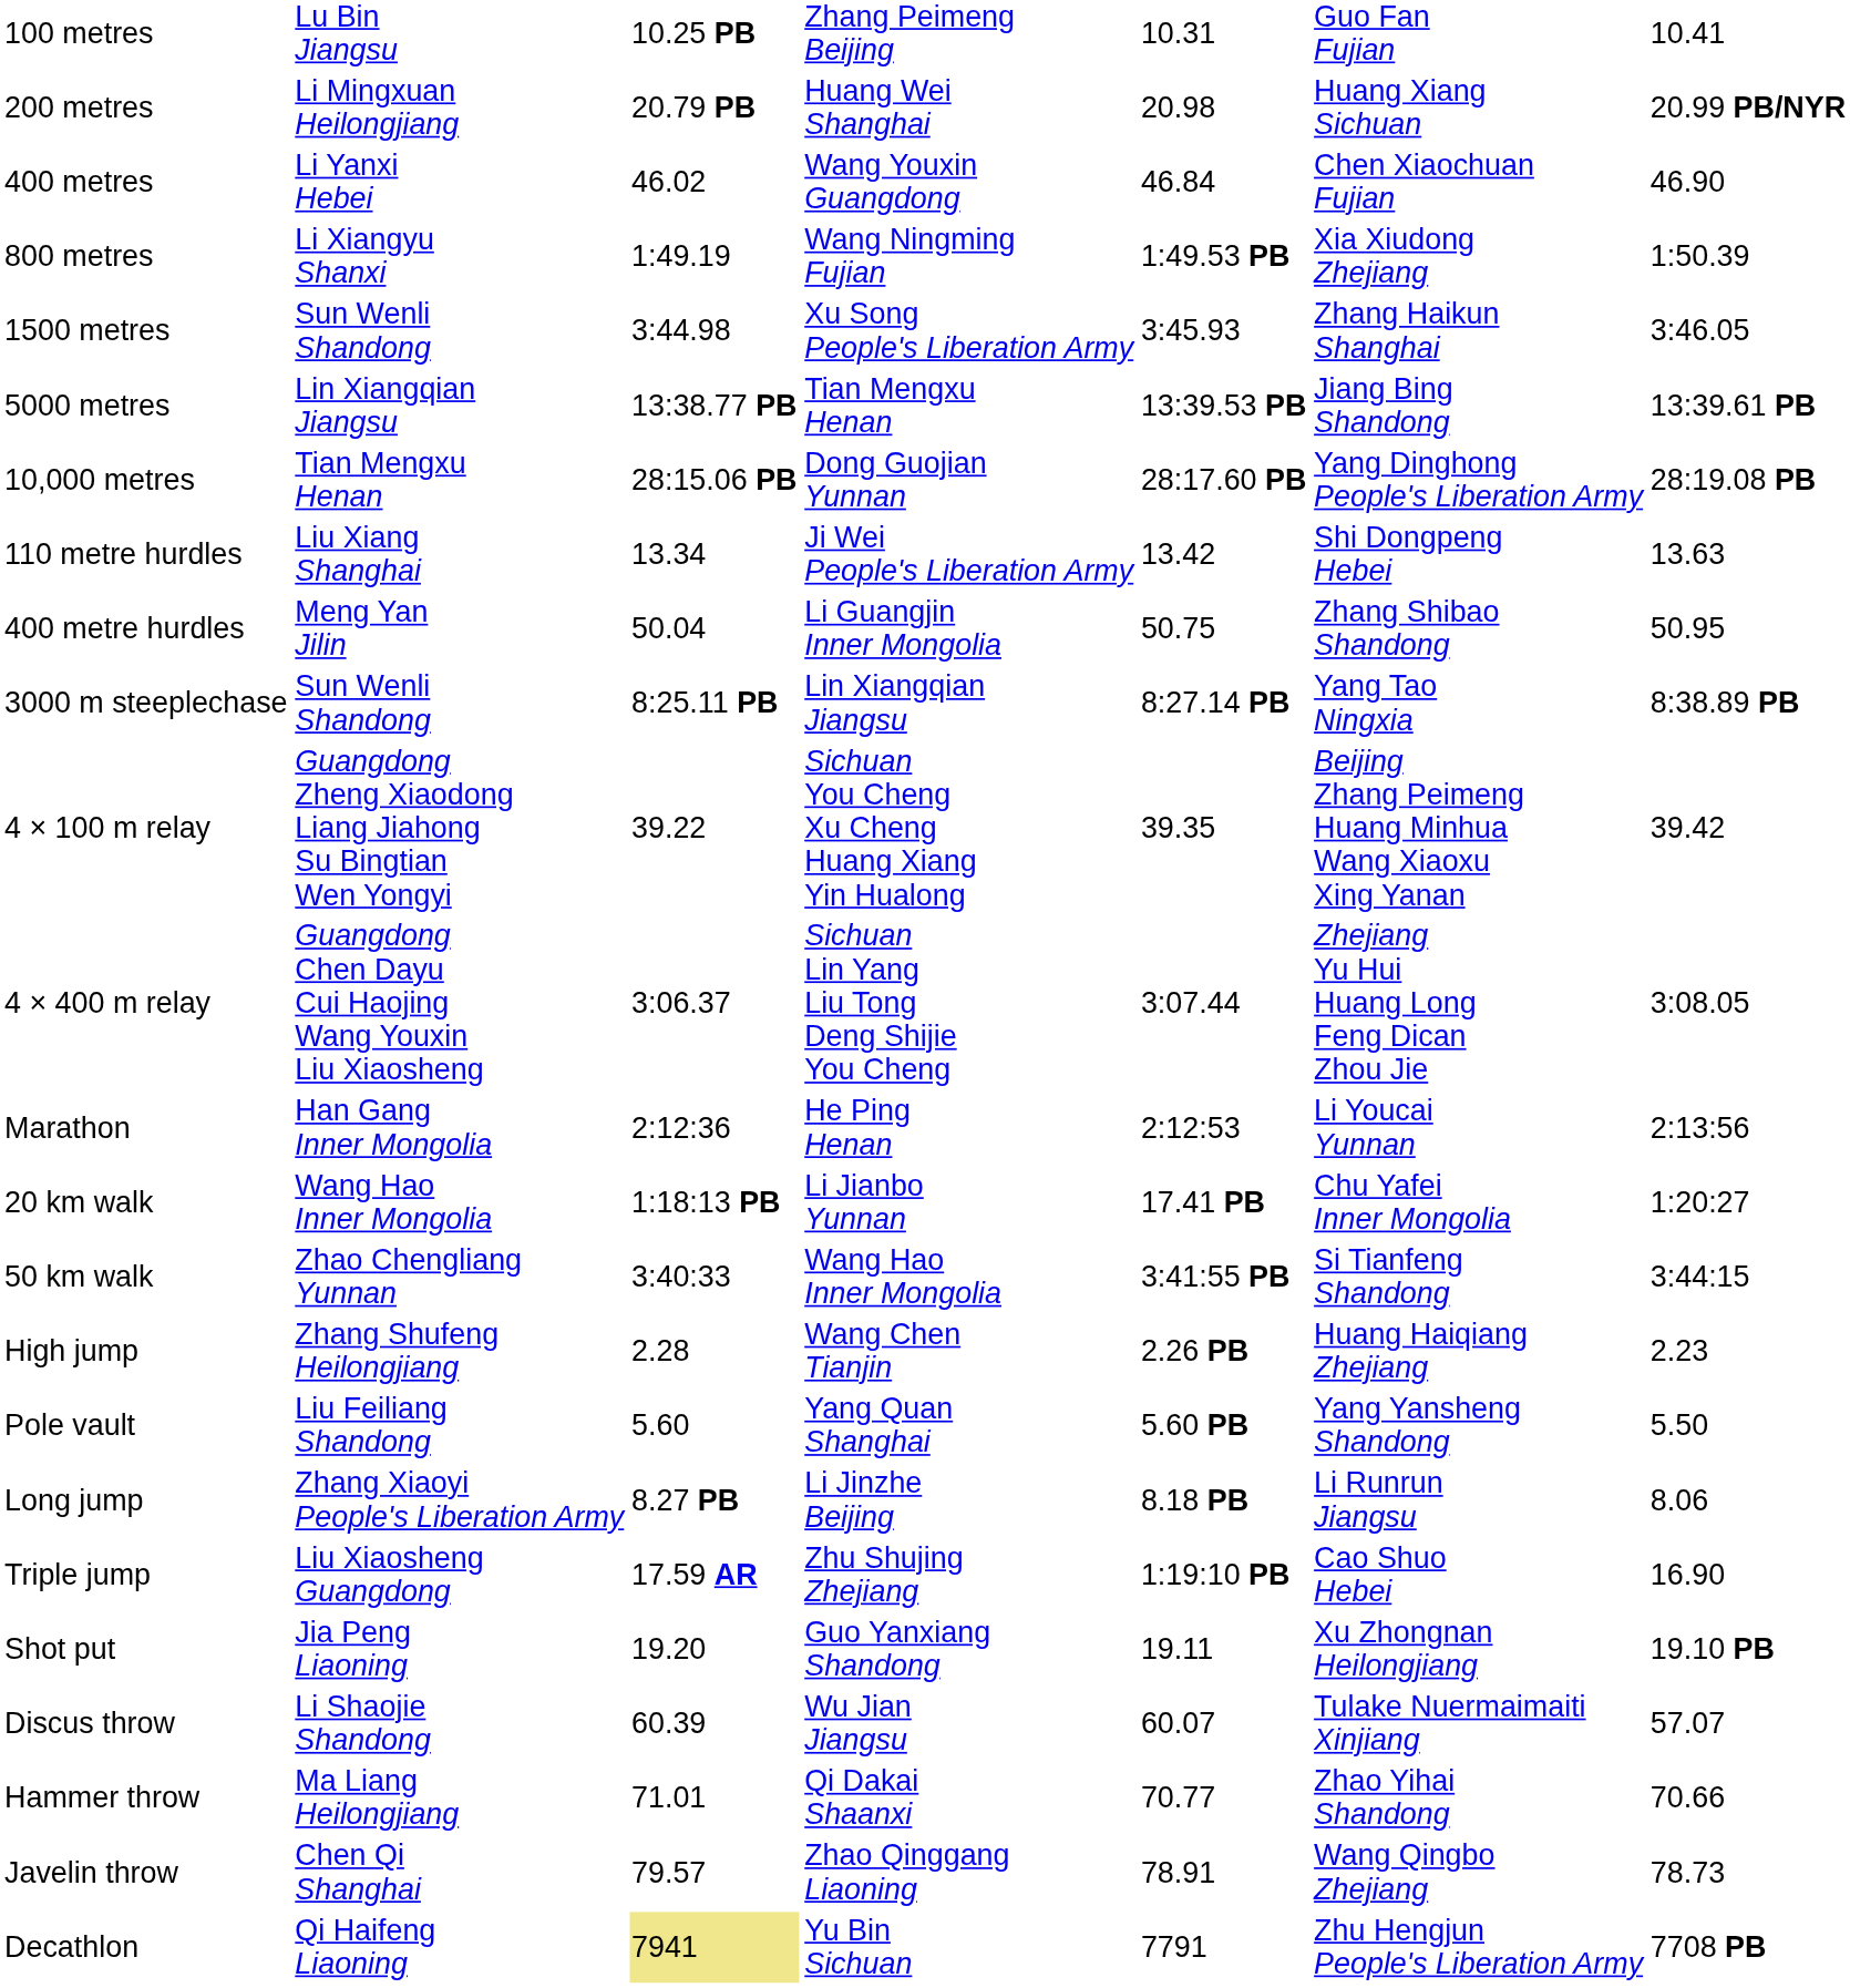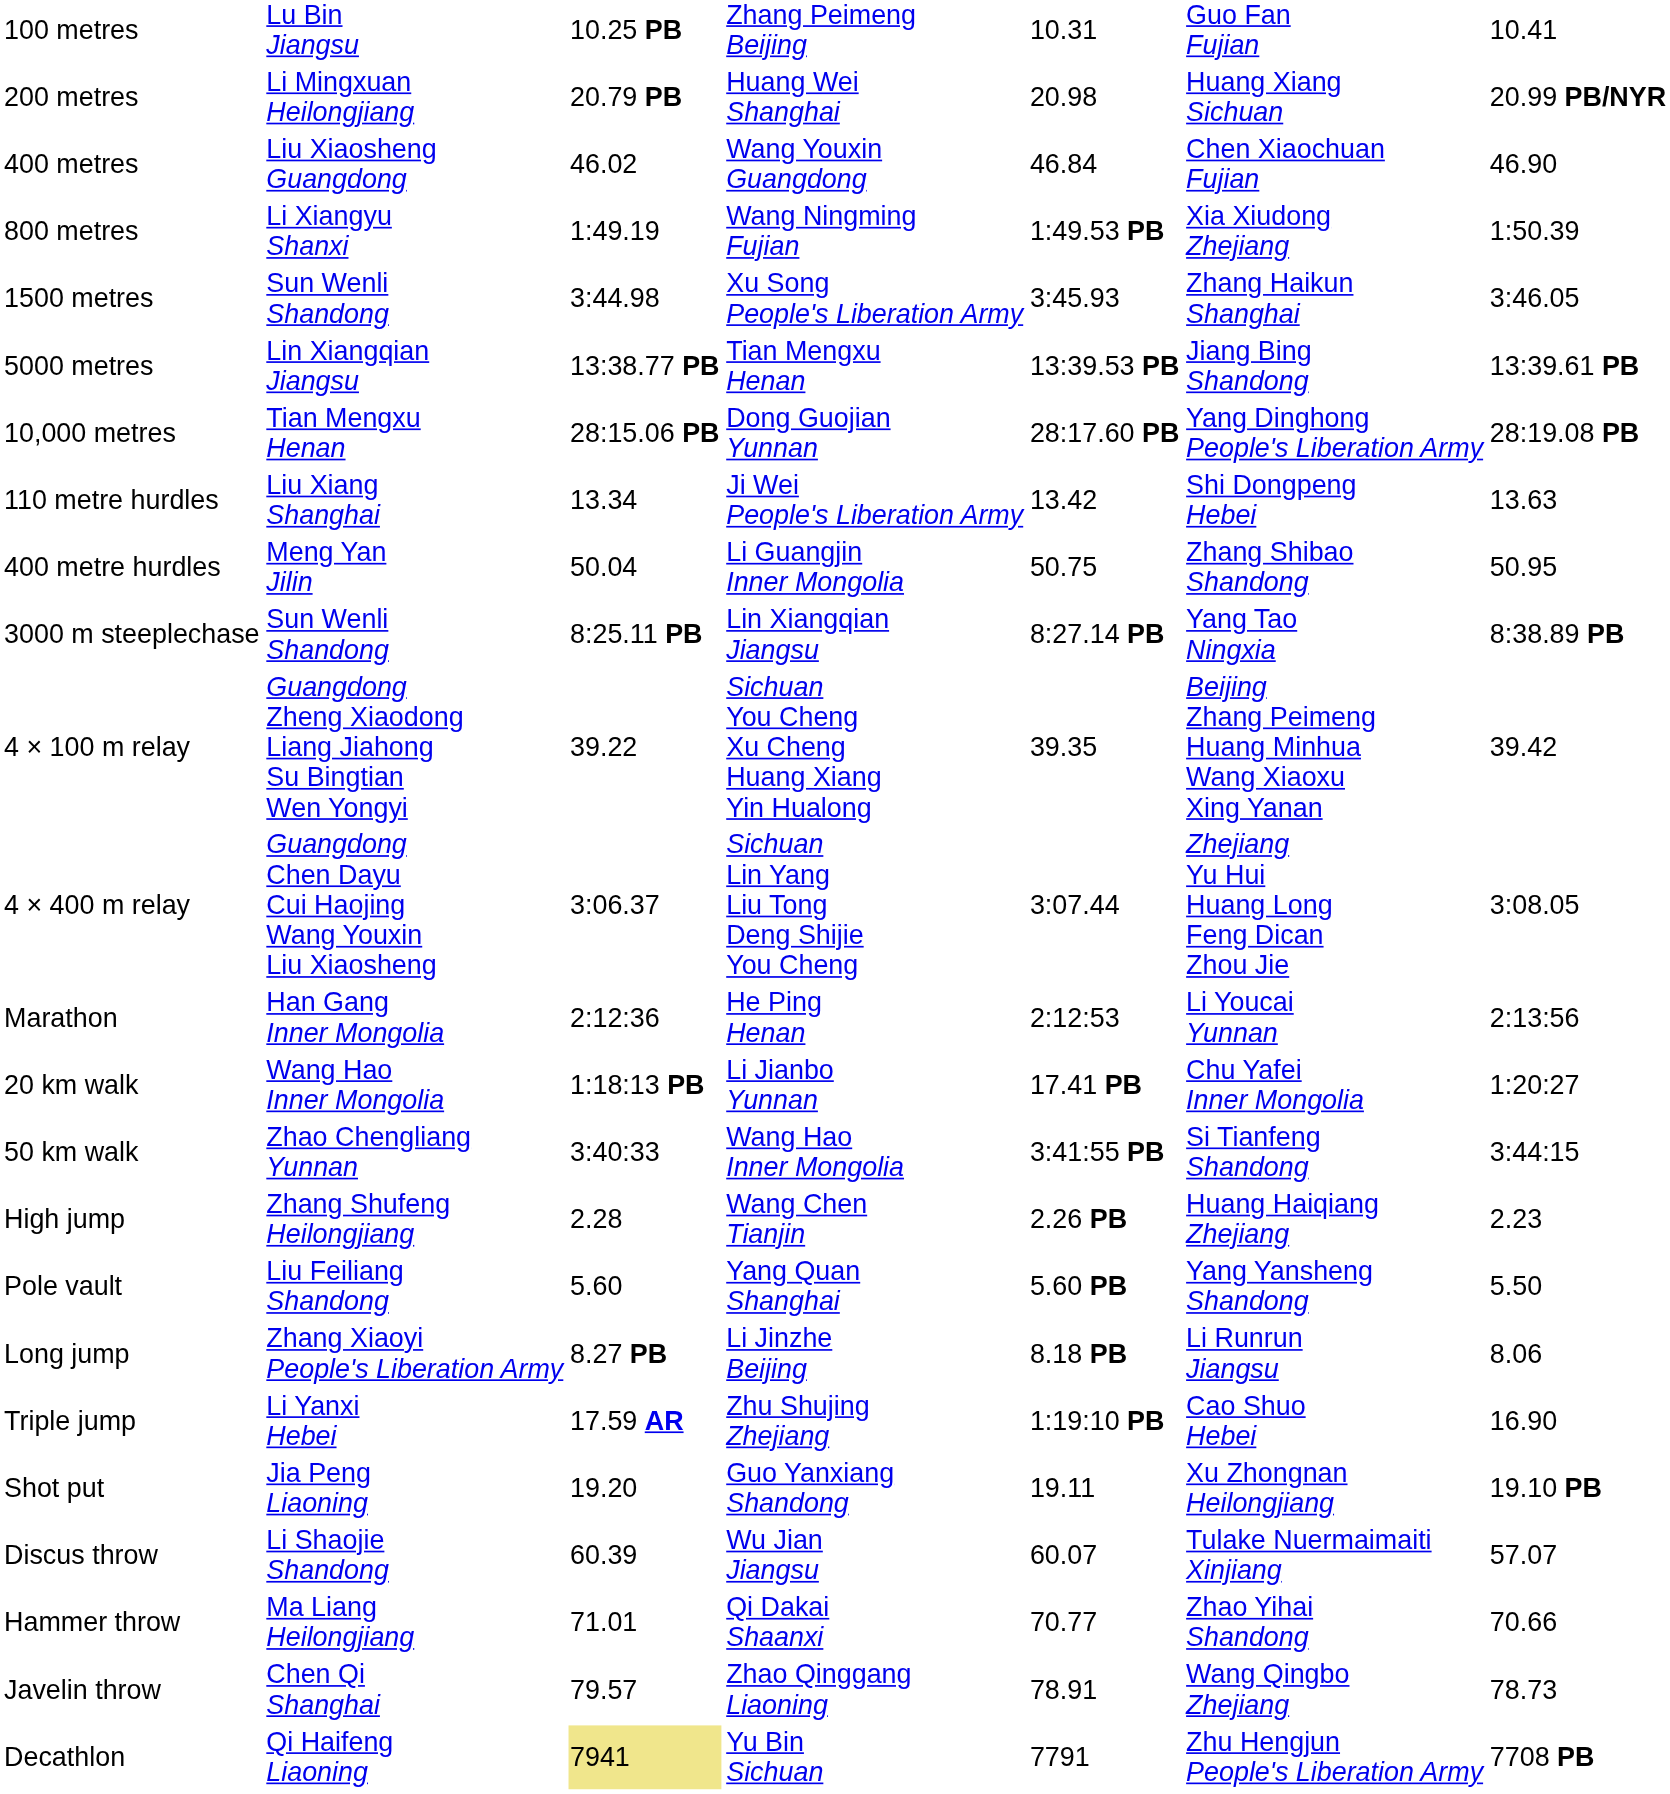400 metres | column 2: Li Yanxi Hebei -> Liu Xiaosheng Guangdong
Triple jump | column 2: Liu Xiaosheng Guangdong -> Li Yanxi Hebei
